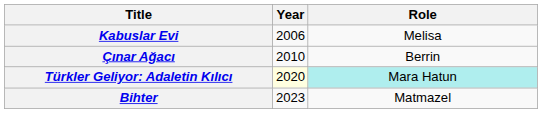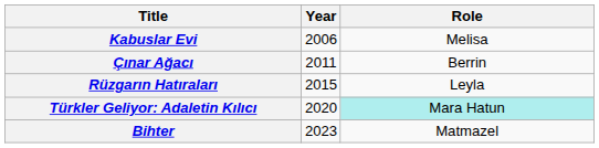Çınar Ağacı | Year: 2010 -> 2011
+ row: Rüzgarın Hatıraları | 2015 | Leyla
Türkler Geliyor: Adaletin Kılıcı | Year: lightyellow background -> no background
